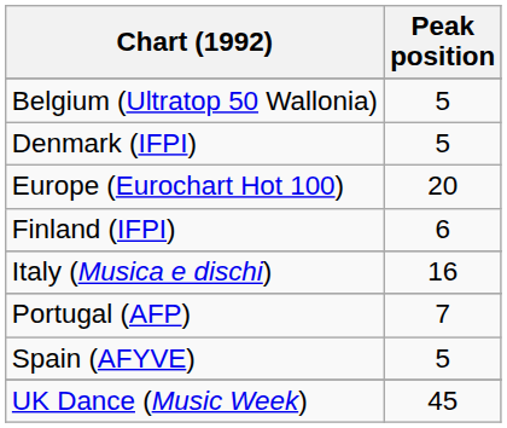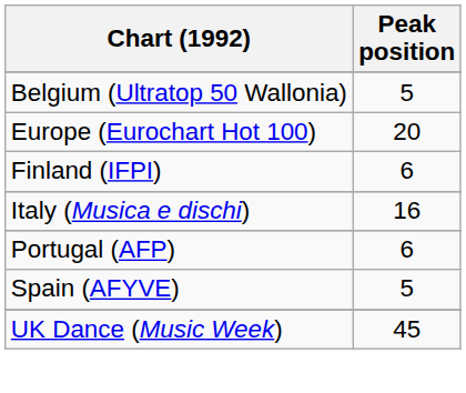- row: Denmark (IFPI) | 5
Portugal (AFP) | Peak position: 7 -> 6
